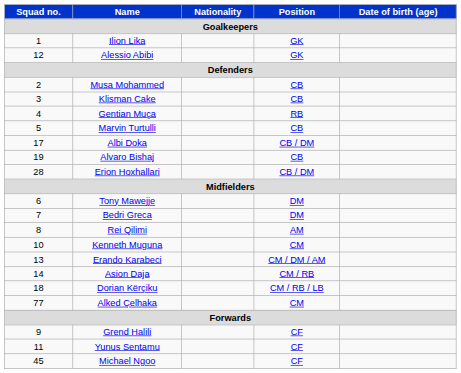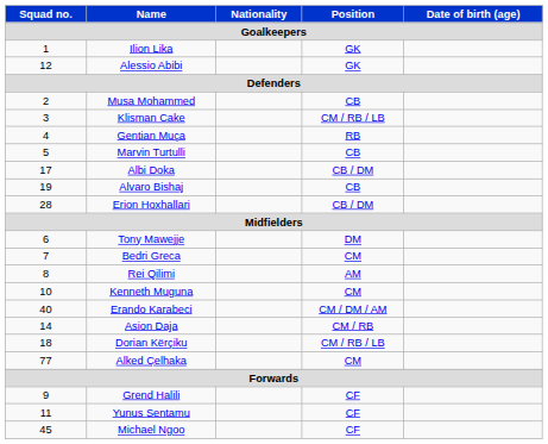Klisman Cake | Position / Goalkeepers: CB -> CM / RB / LB
Bedri Greca | Position / Goalkeepers: DM -> CM
Erando Karabeci | Squad no. / Goalkeepers: 13 -> 40
